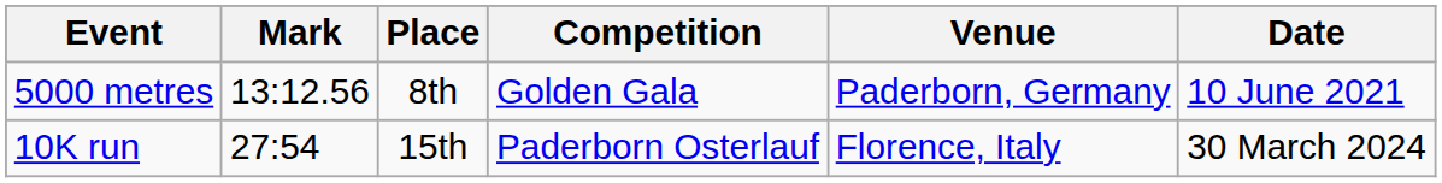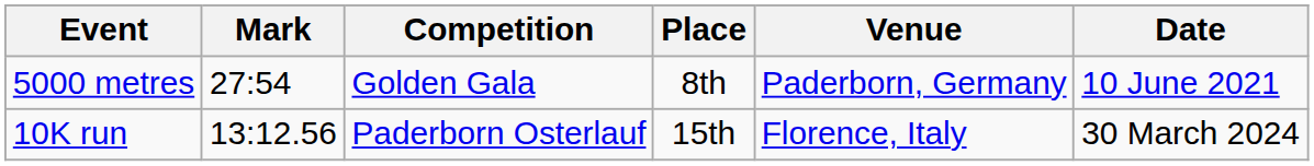columns swapped: Place <-> Competition
5000 metres | Mark: 13:12.56 -> 27:54
10K run | Mark: 27:54 -> 13:12.56
